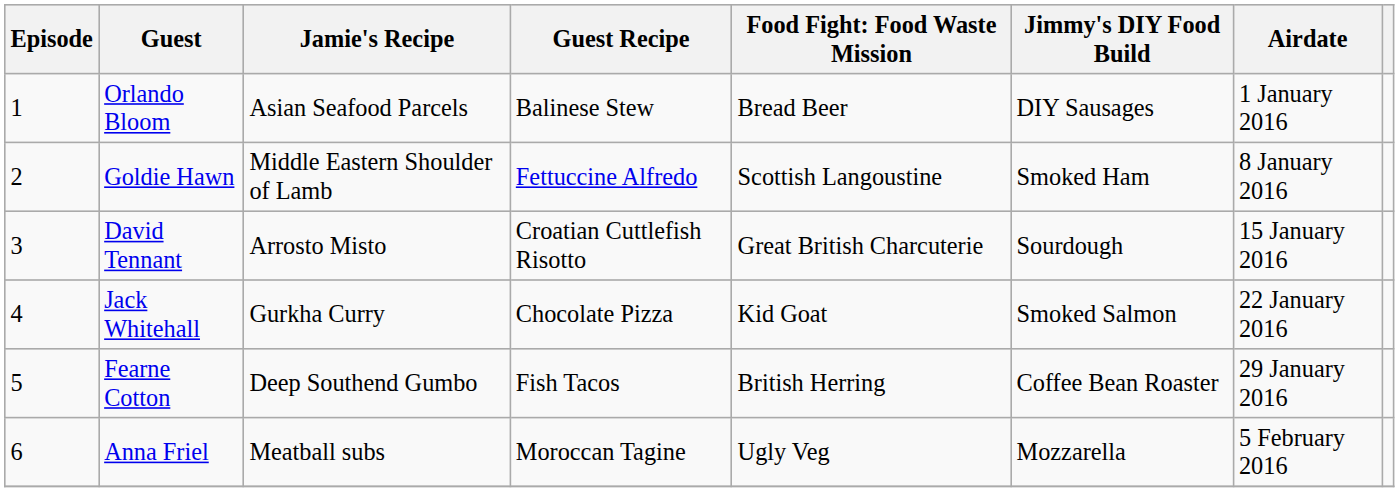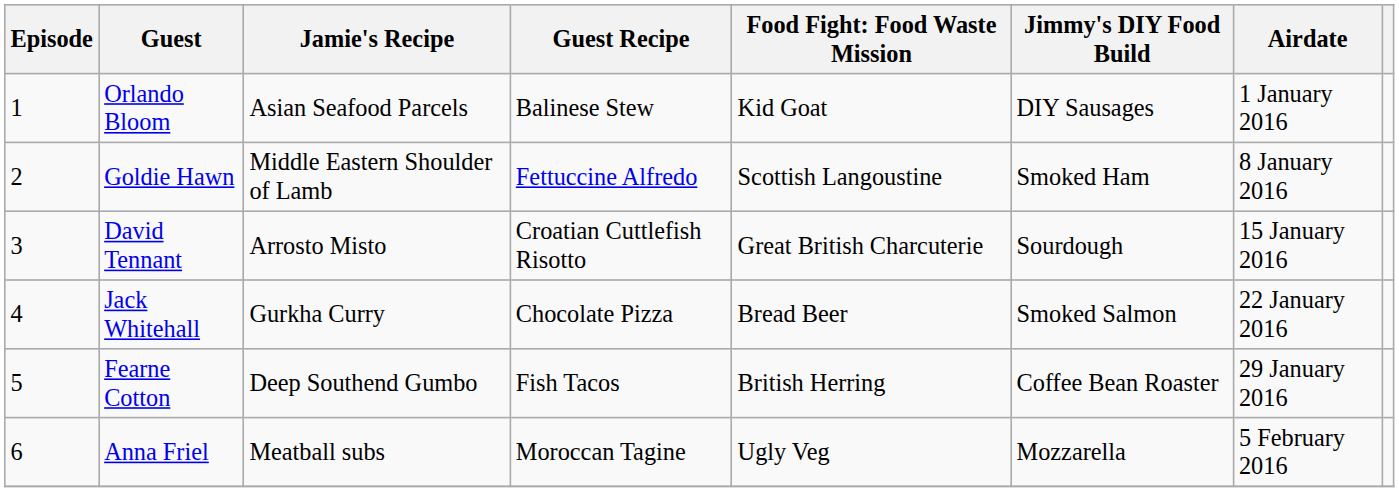Orlando Bloom | column 5: Bread Beer -> Kid Goat
Jack Whitehall | column 5: Kid Goat -> Bread Beer
